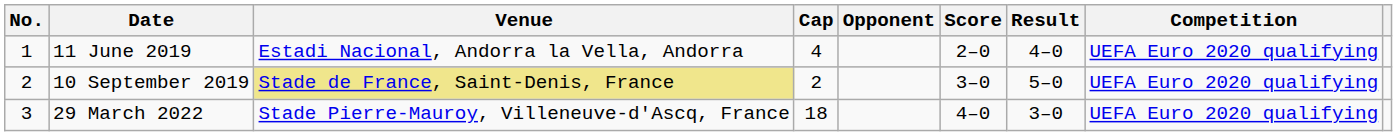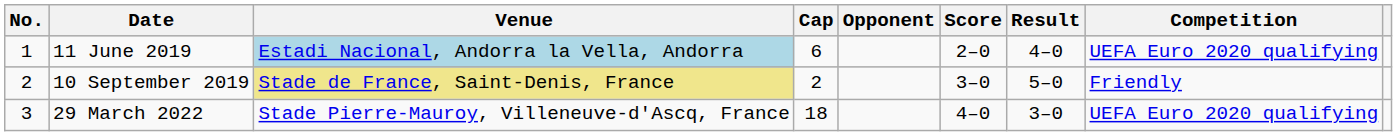11 June 2019 | Venue: no background -> lightblue background
11 June 2019 | Cap: 4 -> 6
10 September 2019 | Competition: UEFA Euro 2020 qualifying -> Friendly
